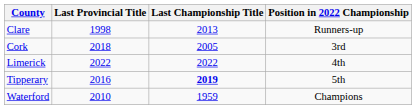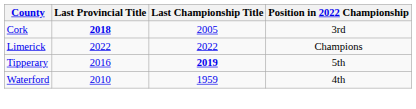- row: Clare | 1998 | 2013 | Runners-up
Cork | Last Provincial Title: normal -> bold
Limerick | Position in 2022 Championship: 4th -> Champions
Waterford | Position in 2022 Championship: Champions -> 4th
